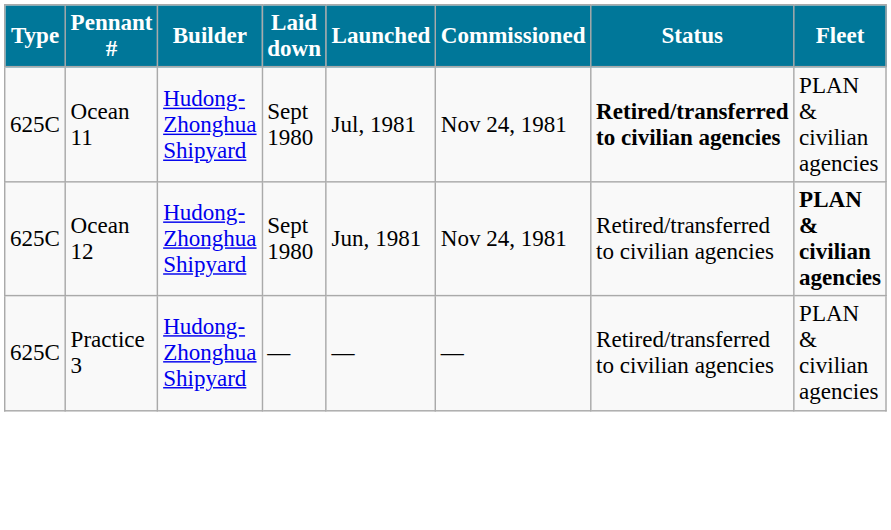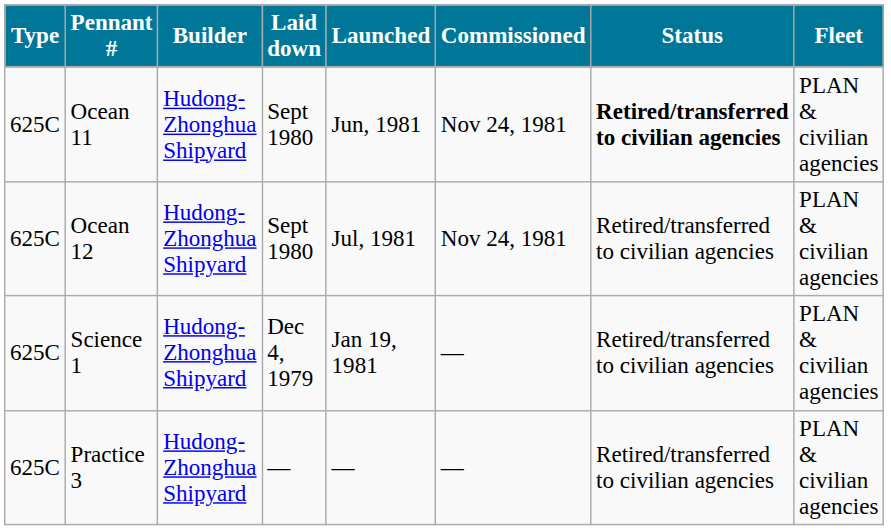Ocean 11 | Launched: Jul, 1981 -> Jun, 1981
Ocean 12 | Launched: Jun, 1981 -> Jul, 1981
Ocean 12 | Fleet: bold -> normal
+ row: 625C | Science 1 | Hudong-Zhonghua Shipyard | Dec 4, 1979 | Jan 19, 1981 | ― | Retired/transferred to civilian agencies | PLAN & civilian agencies
